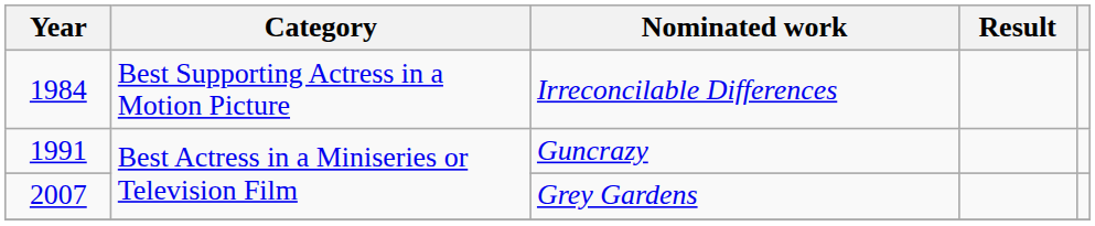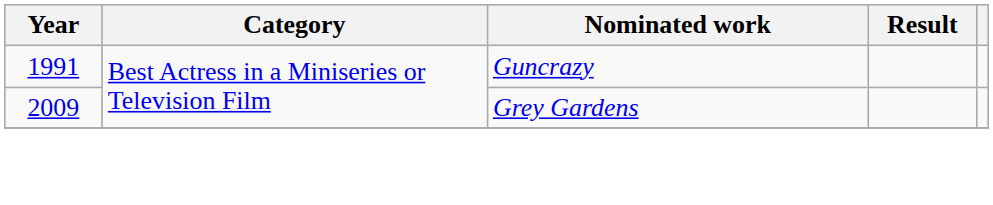- row: 1984 | Best Supporting Actress in a Motion Picture | Irreconcilable Differences
Grey Gardens | Year: 2007 -> 2009
